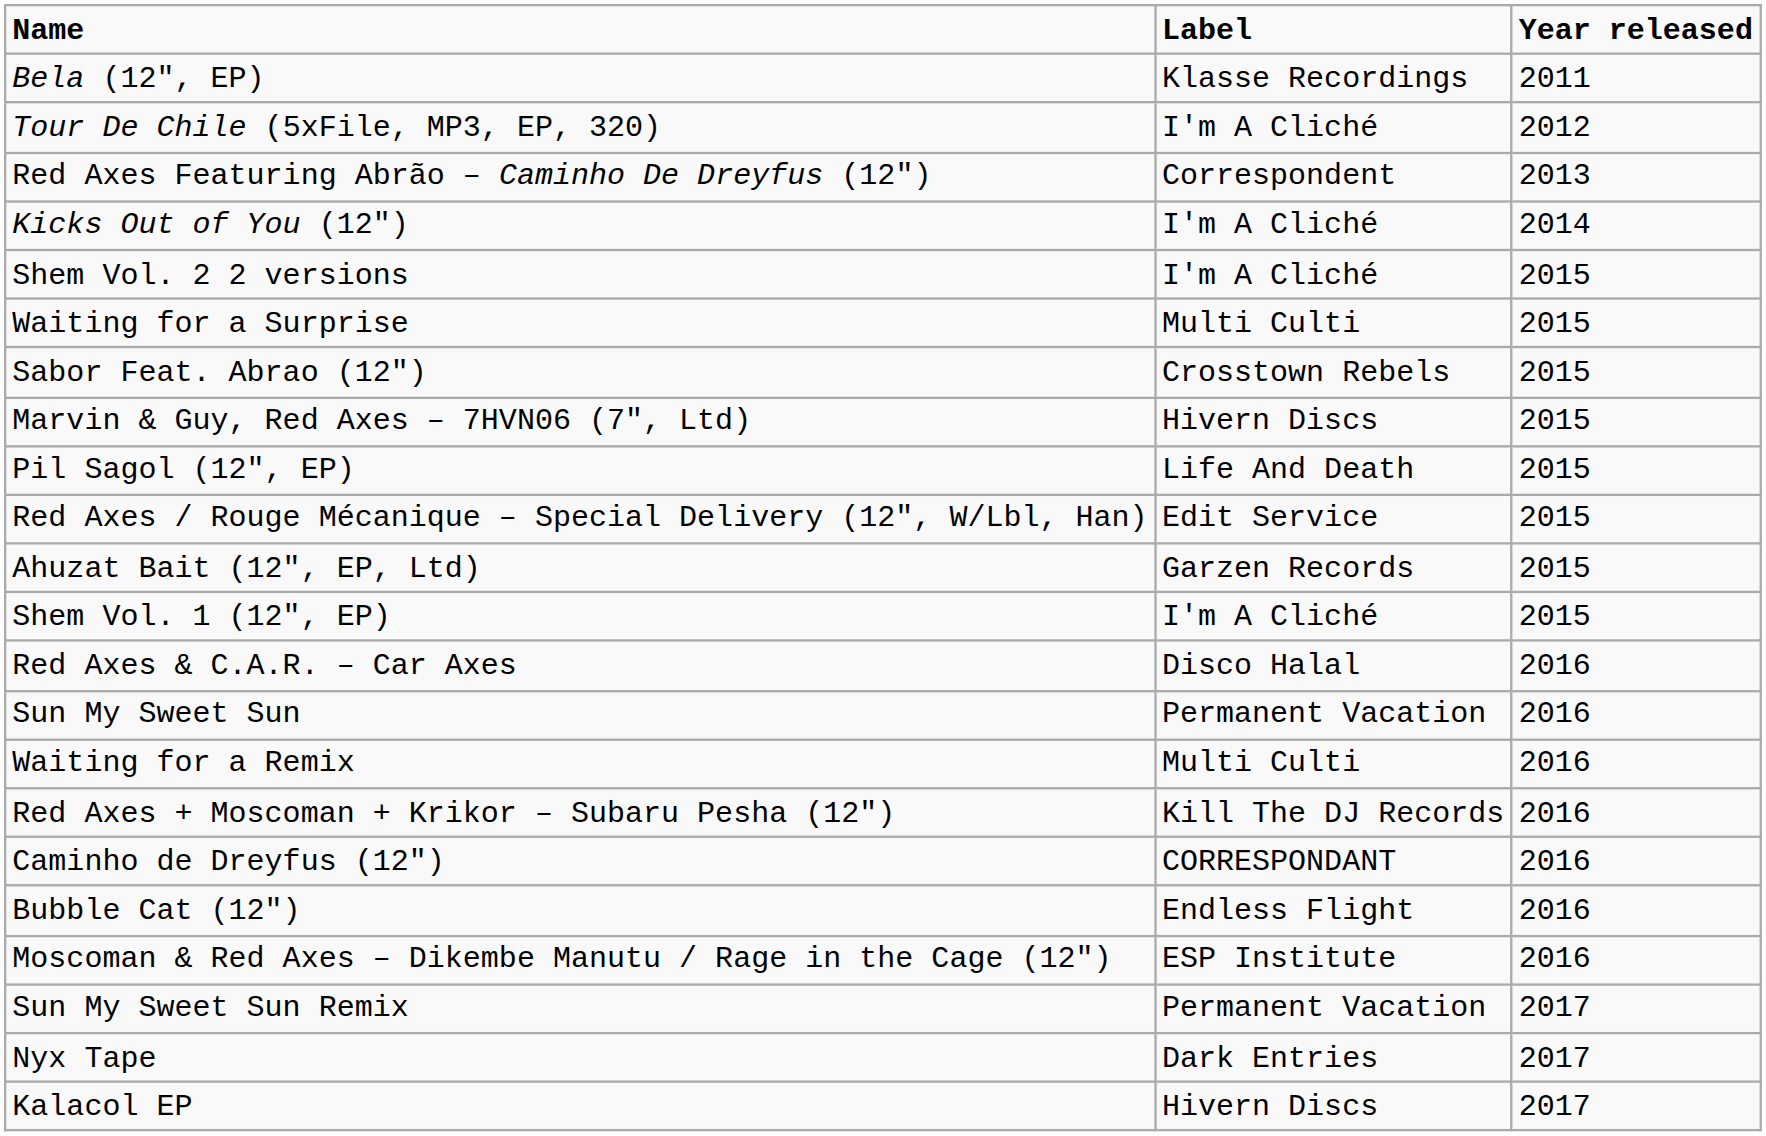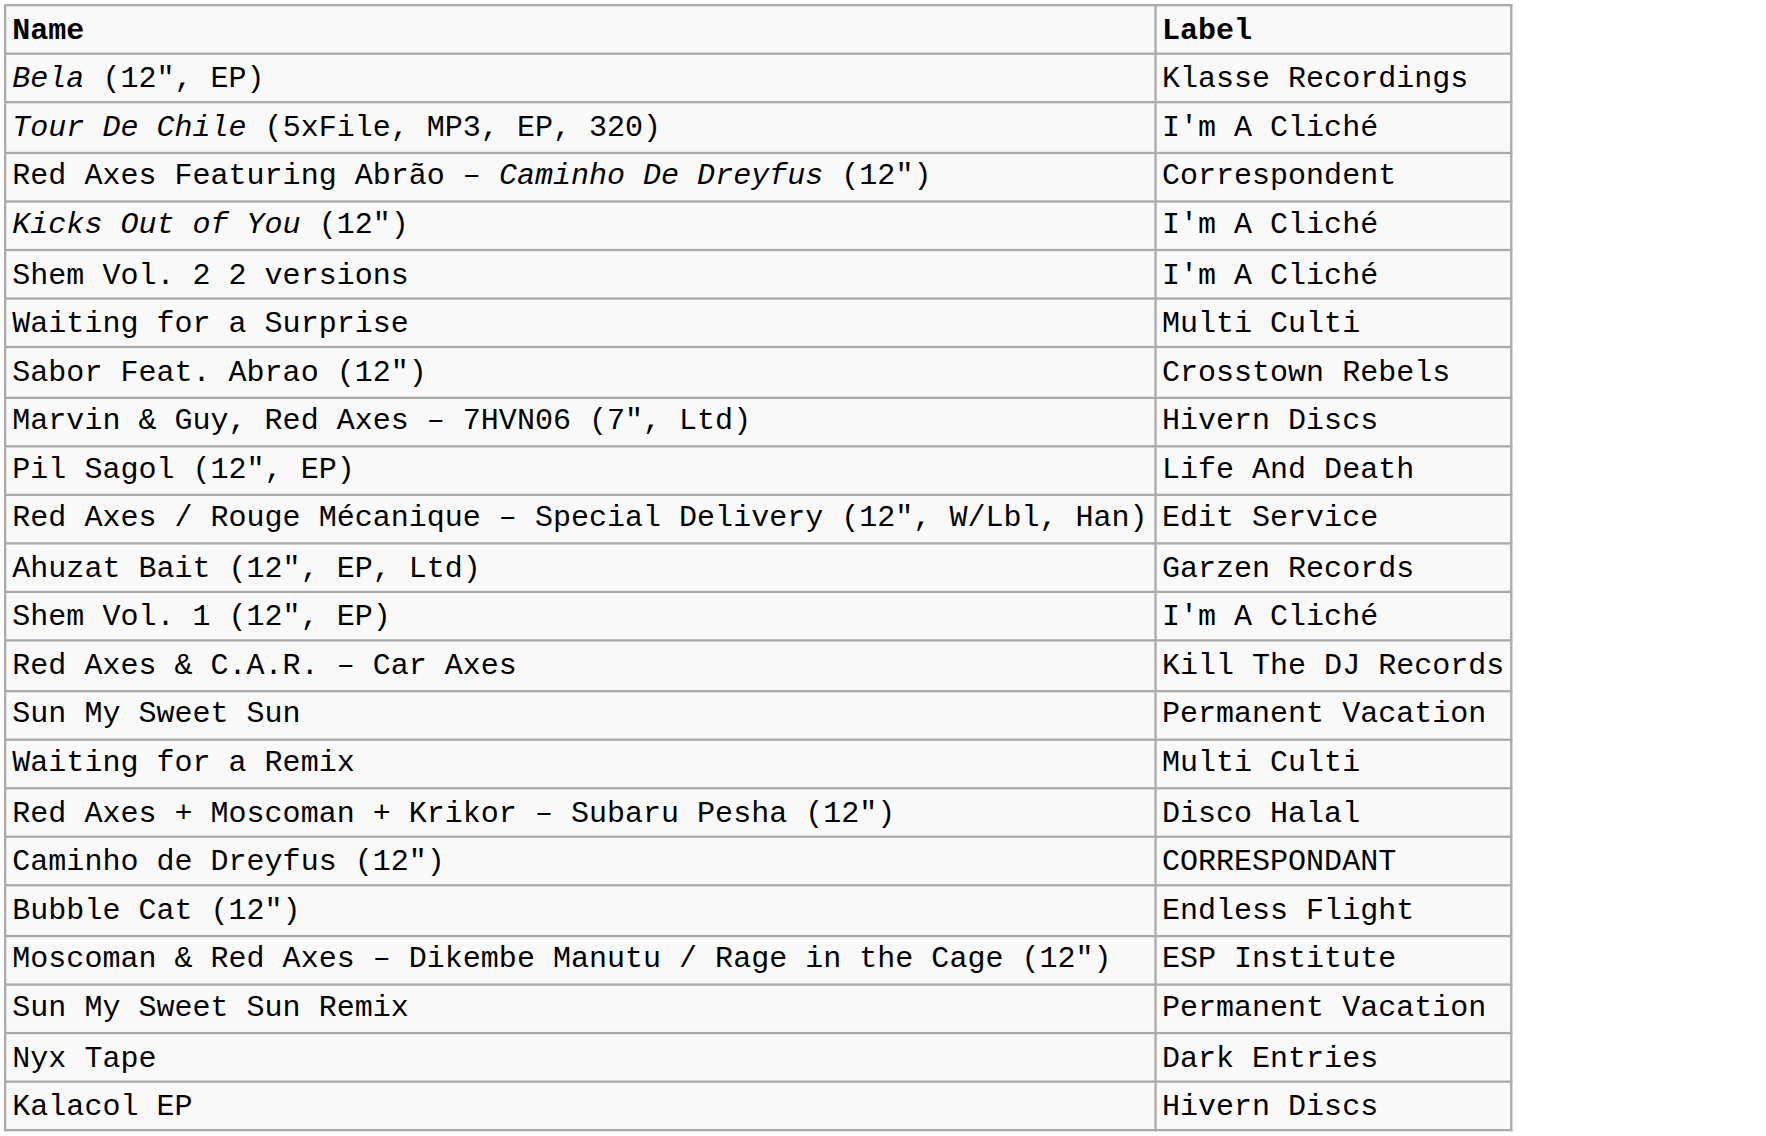- column: Year released | 2011 | 2012 | 2013 | 2014 | 2015 | 2015 | 2015 | 2015 | 2015 | 2015 | 2015 | 2015 | 2016 | 2016 | 2016 | 2016 | 2016 | 2016 | 2016 | 2017 | 2017 | 2017
Red Axes & C.A.R. – Car Axes | Label: Disco Halal -> Kill The DJ Records
Red Axes + Moscoman + Krikor – Subaru Pesha (12") | Label: Kill The DJ Records -> Disco Halal
